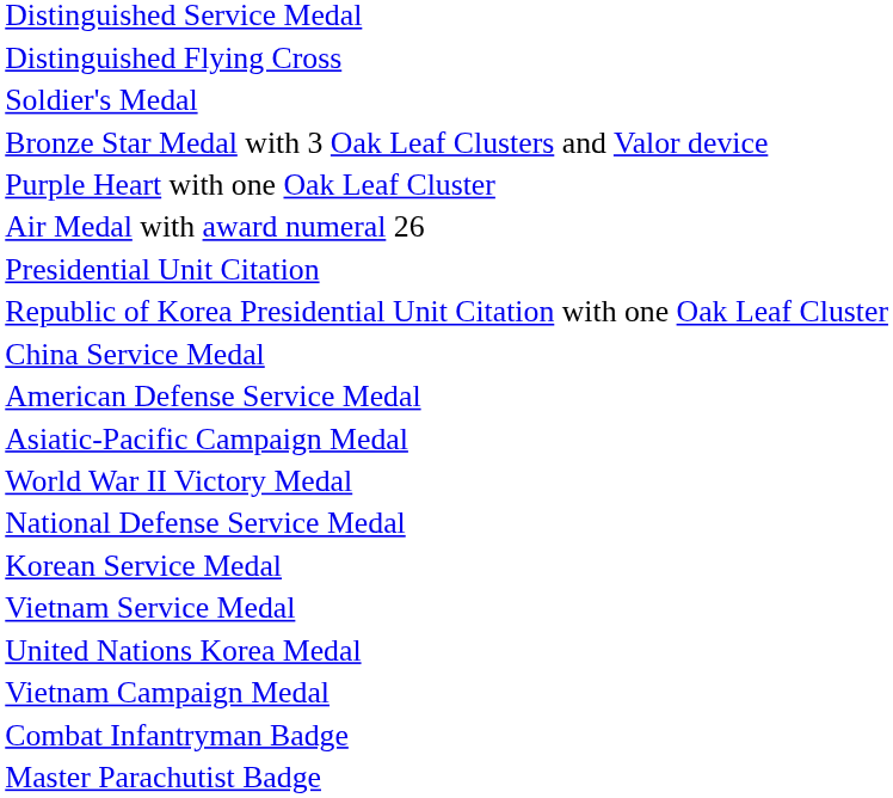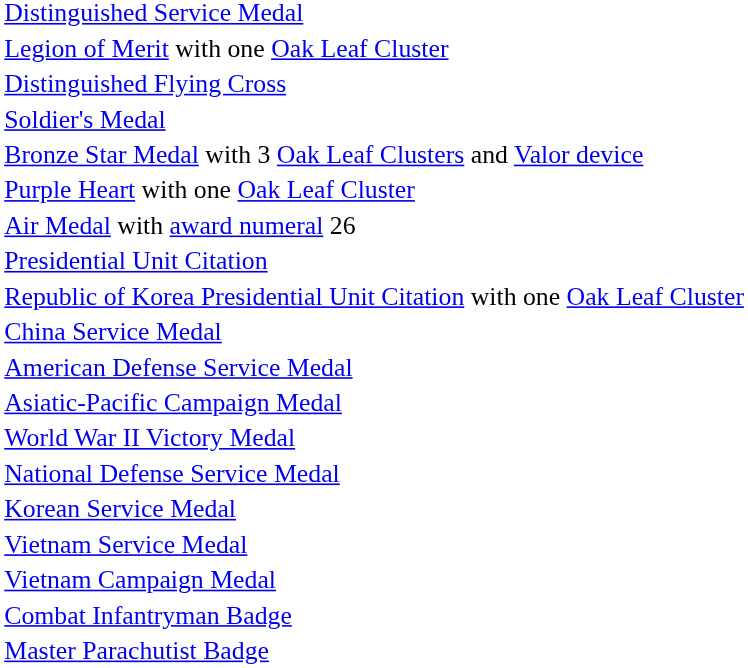+ row: Legion of Merit with one Oak Leaf Cluster
- row: United Nations Korea Medal
